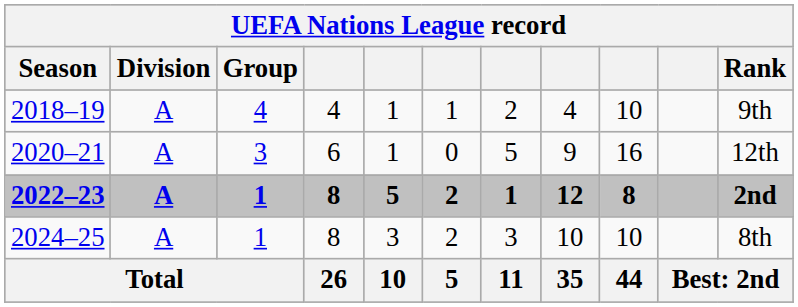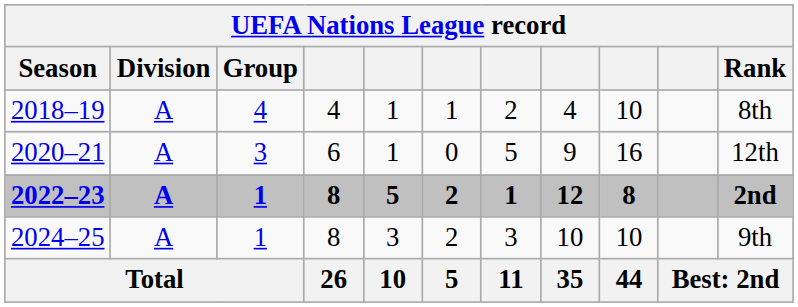2018–19 | Rank: 9th -> 8th
2024–25 | Rank: 8th -> 9th
